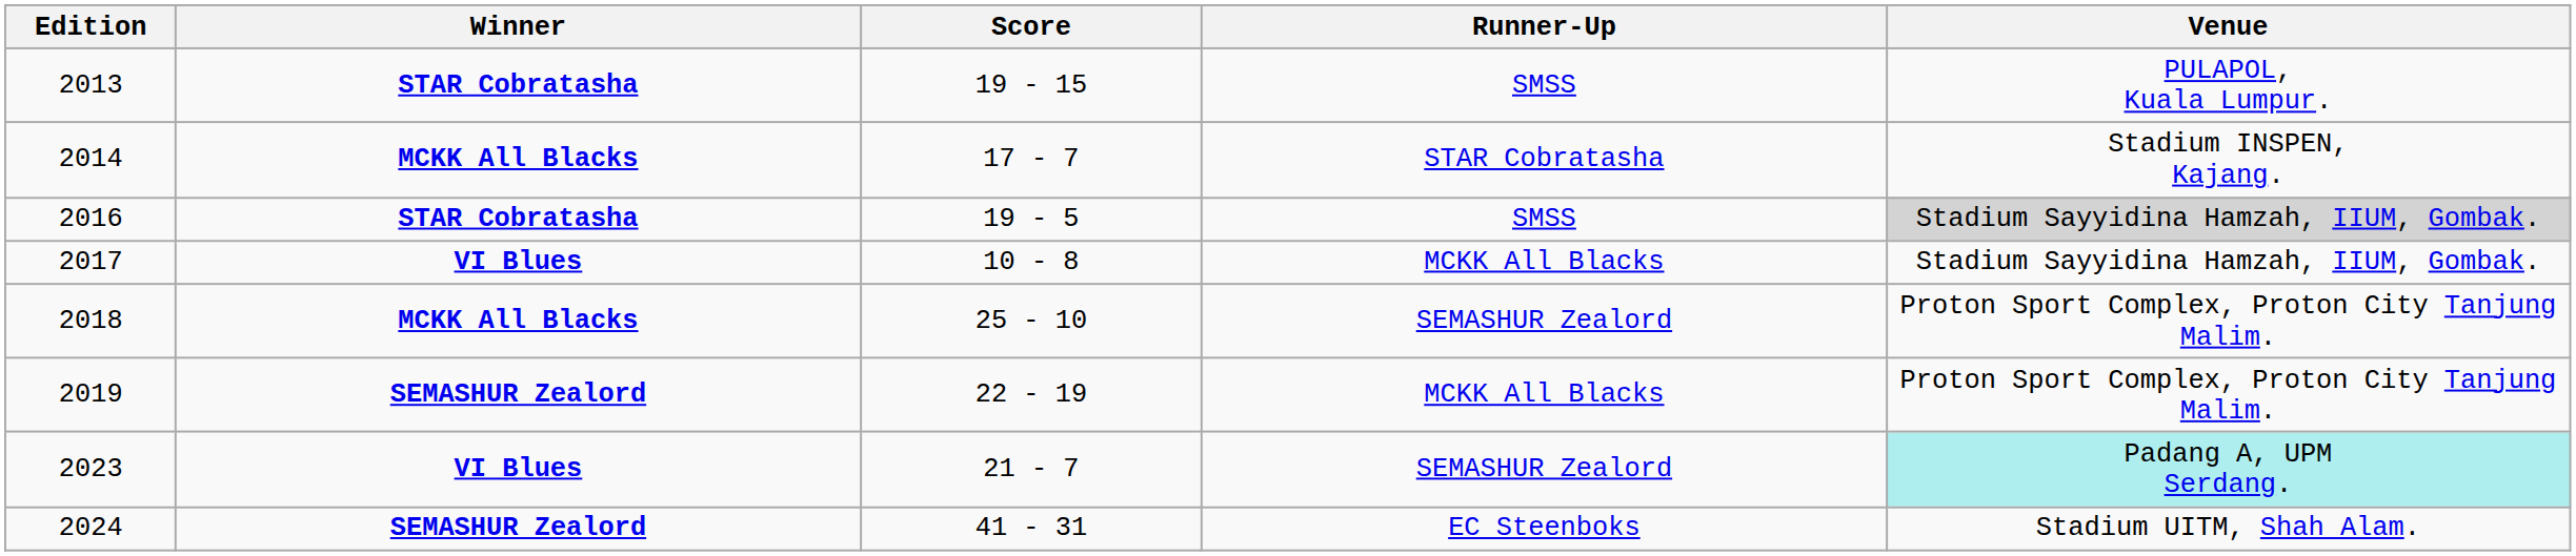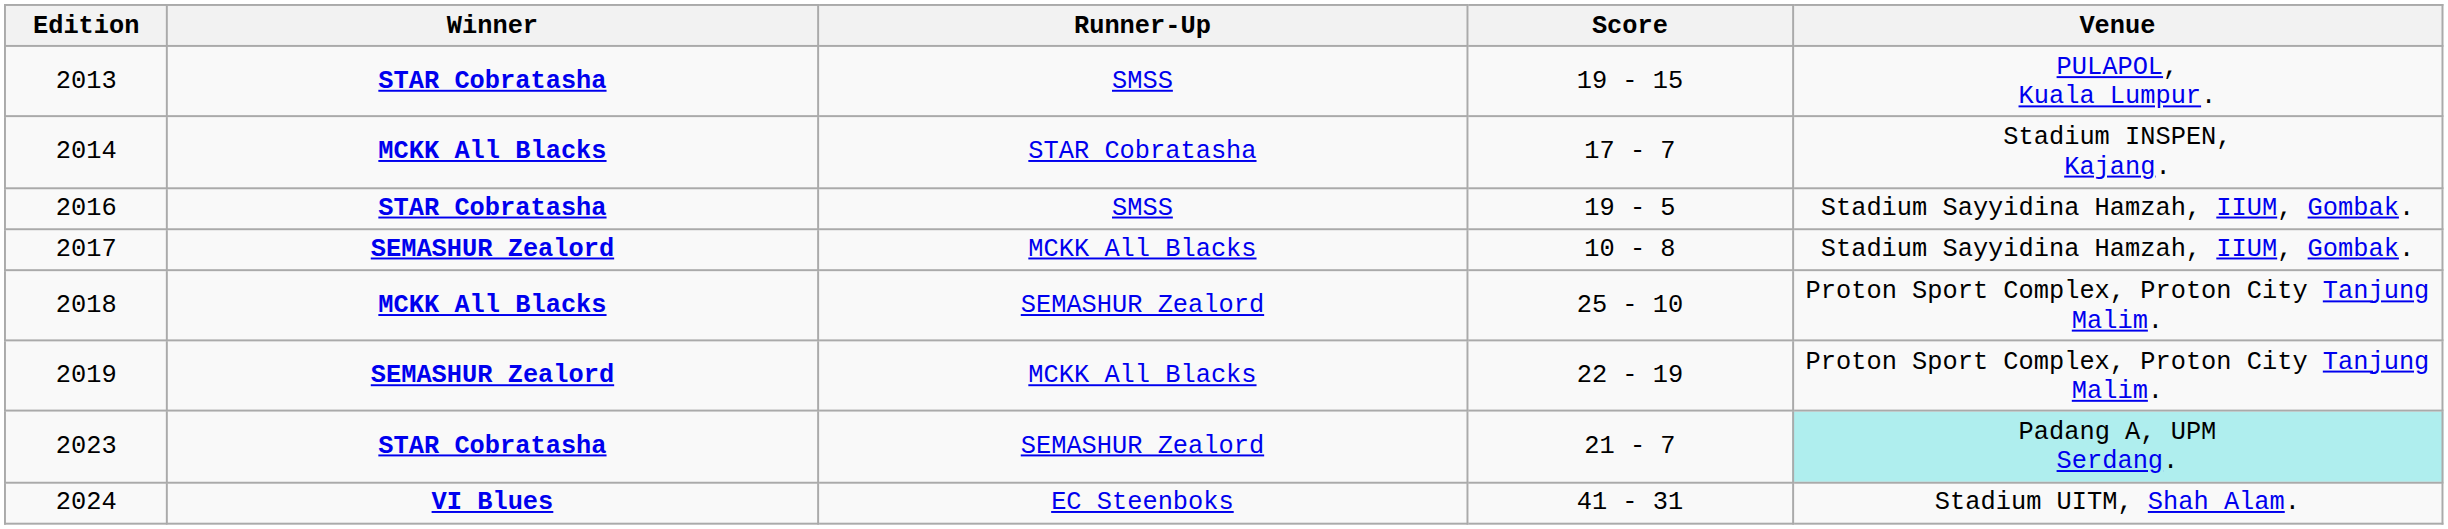columns swapped: Score <-> Runner-Up
2016 | Venue: lightgrey background -> no background
2017 | Winner: VI Blues -> SEMASHUR Zealord
2023 | Winner: VI Blues -> STAR Cobratasha
2024 | Winner: SEMASHUR Zealord -> VI Blues
